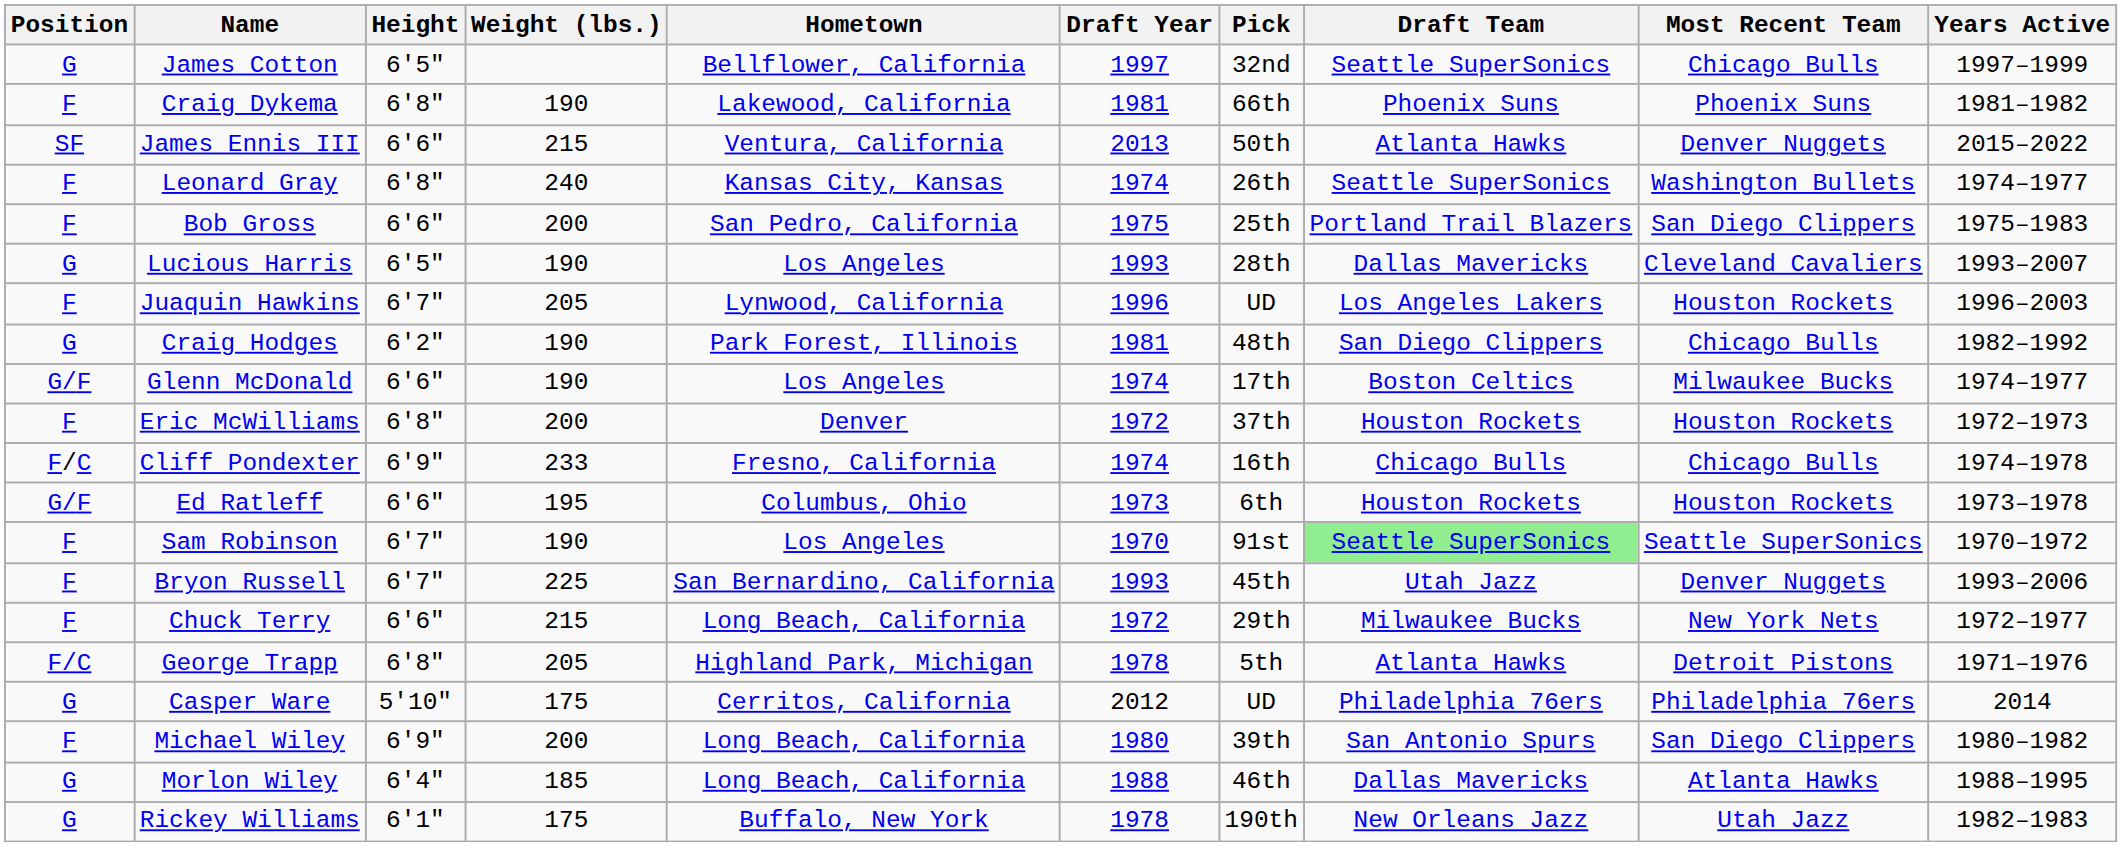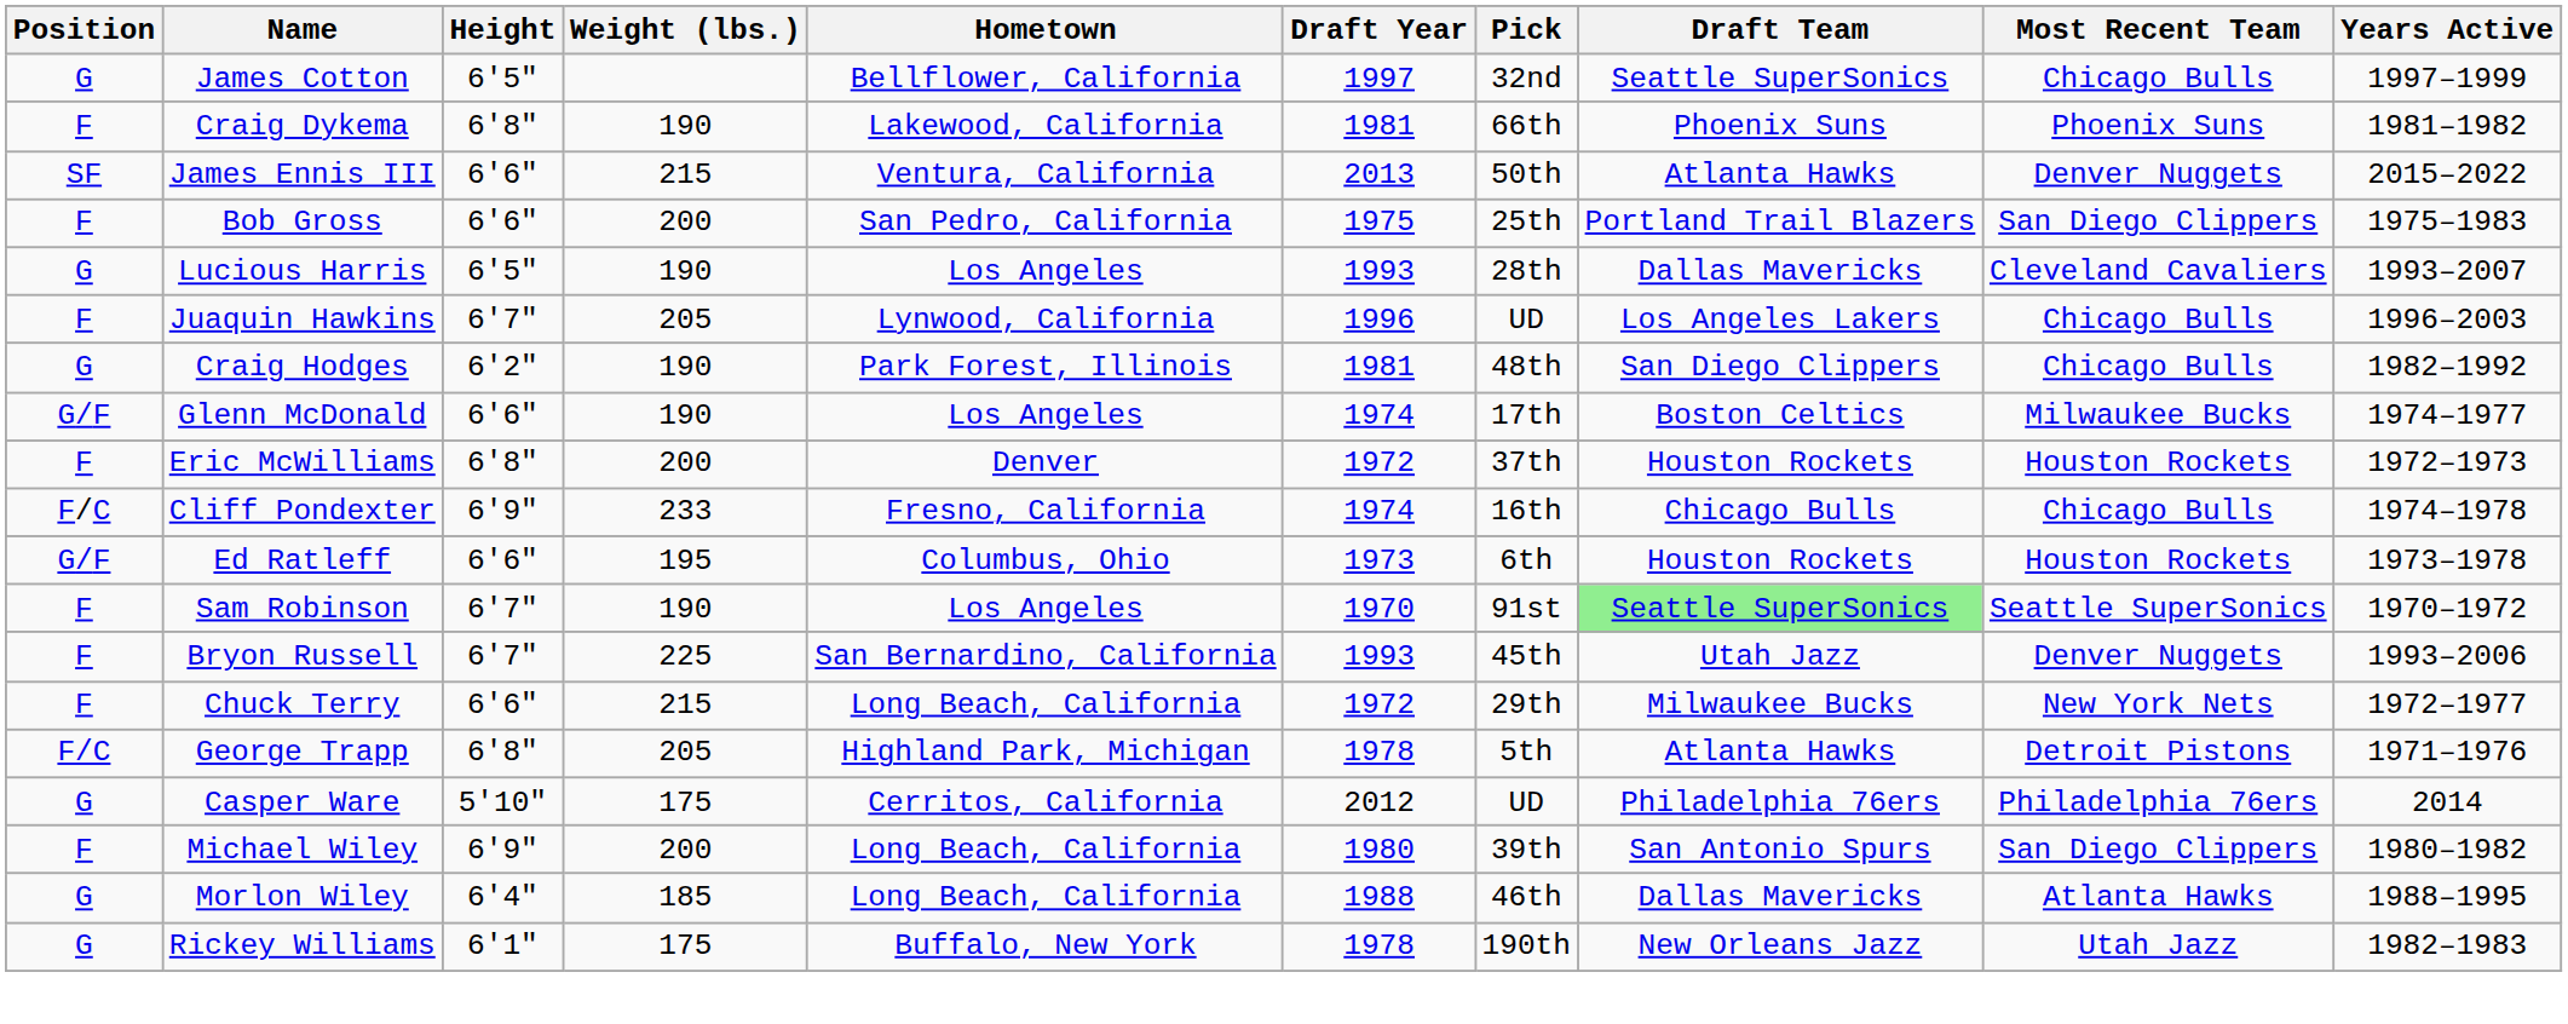- row: F | Leonard Gray | 6'8" | 240 | Kansas City, Kansas | 1974 | 26th | Seattle SuperSonics | Washington Bullets | 1974–1977
Juaquin Hawkins | Most Recent Team: Houston Rockets -> Chicago Bulls
